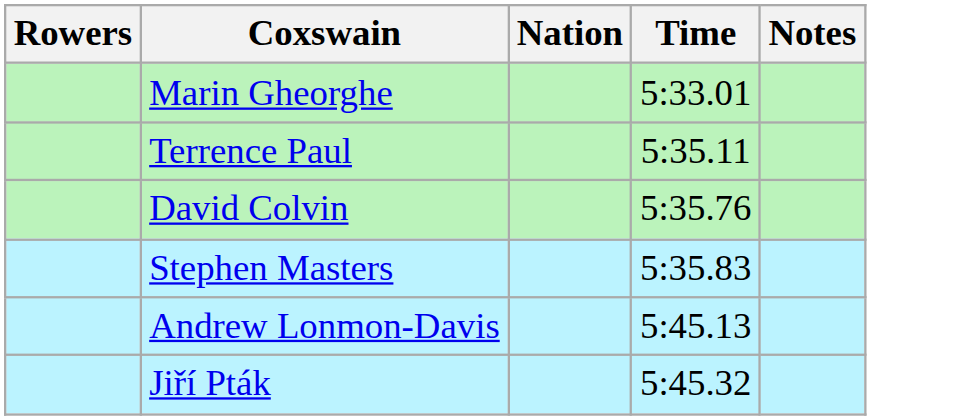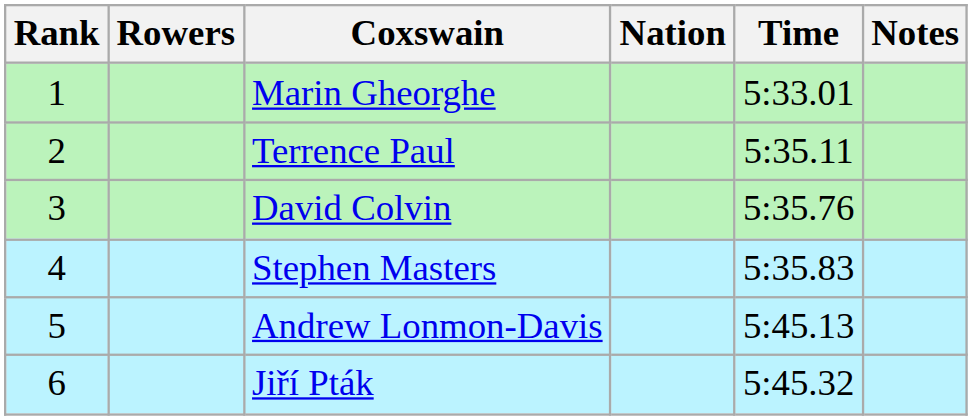+ column: Rank | 1 | 2 | 3 | 4 | 5 | 6
